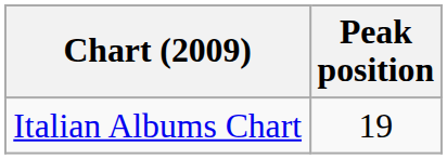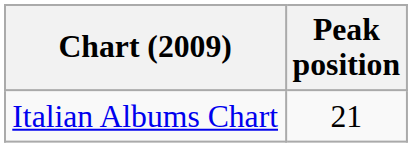Italian Albums Chart | Peak position: 19 -> 21
